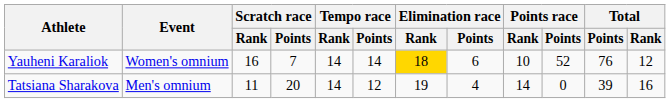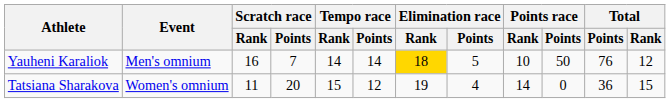Yauheni Karaliok | Event: Women's omnium -> Men's omnium
Yauheni Karaliok | Elimination race / Points: 6 -> 5
Yauheni Karaliok | Points race / Points: 52 -> 50
Tatsiana Sharakova | Event: Men's omnium -> Women's omnium
Tatsiana Sharakova | Tempo race / Rank: 14 -> 15
Tatsiana Sharakova | Total / Points: 39 -> 36
Tatsiana Sharakova | Total / Rank: 16 -> 15
